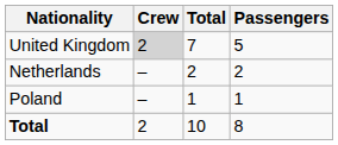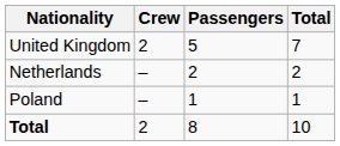columns swapped: Passengers <-> Total
United Kingdom | Crew: lightgrey background -> no background
